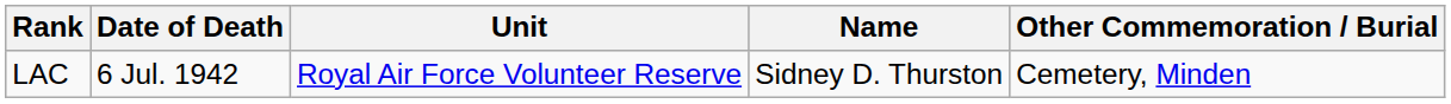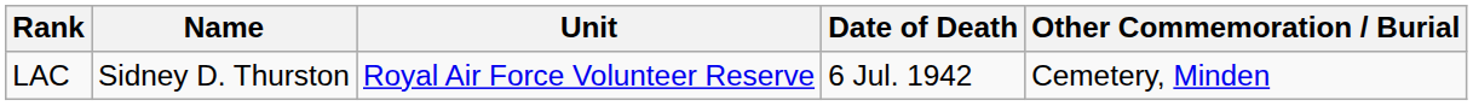columns swapped: Name <-> Date of Death
